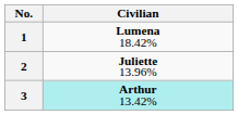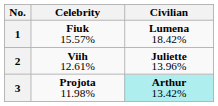+ column: Celebrity | Fiuk 15.57% | Viih 12.61% | Projota 11.98%
